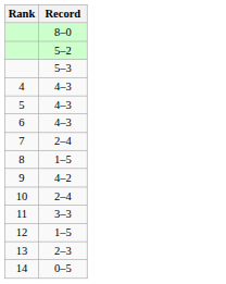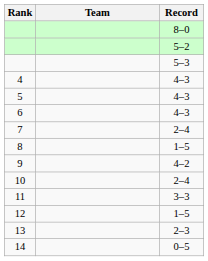+ column: Team
